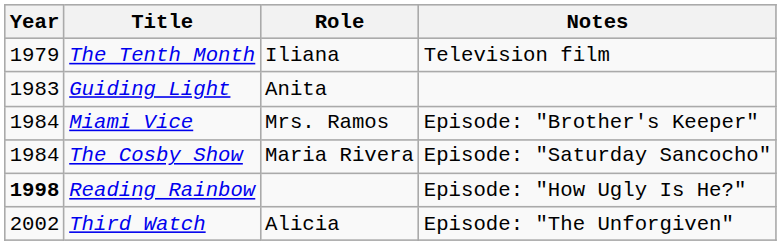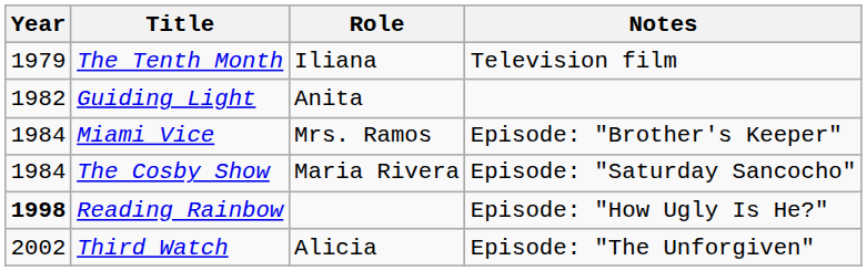Guiding Light | Year: 1983 -> 1982
